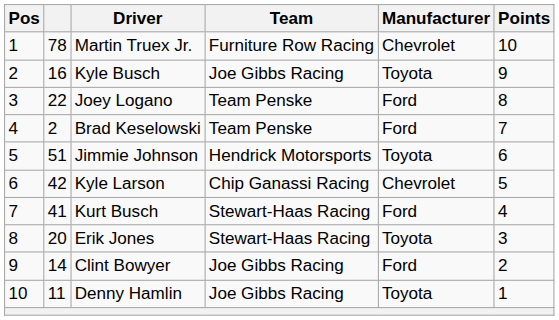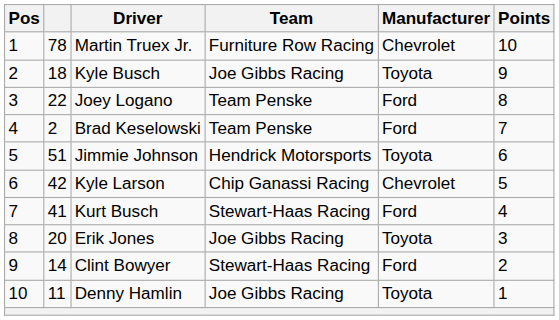Kyle Busch | column 2: 16 -> 18
Erik Jones | Team: Stewart-Haas Racing -> Joe Gibbs Racing
Clint Bowyer | Team: Joe Gibbs Racing -> Stewart-Haas Racing
